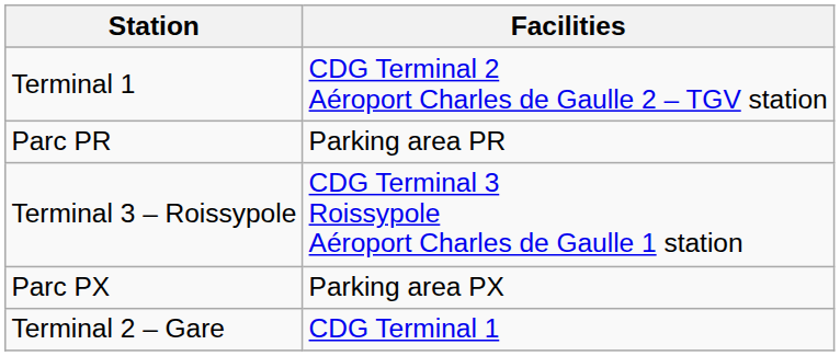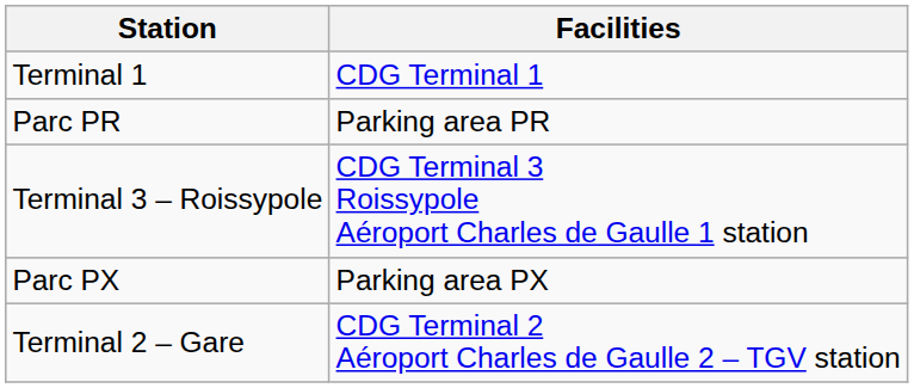Terminal 1 | Facilities: CDG Terminal 2 Aéroport Charles de Gaulle 2 – TGV station -> CDG Terminal 1
Terminal 2 – Gare | Facilities: CDG Terminal 1 -> CDG Terminal 2 Aéroport Charles de Gaulle 2 – TGV station
